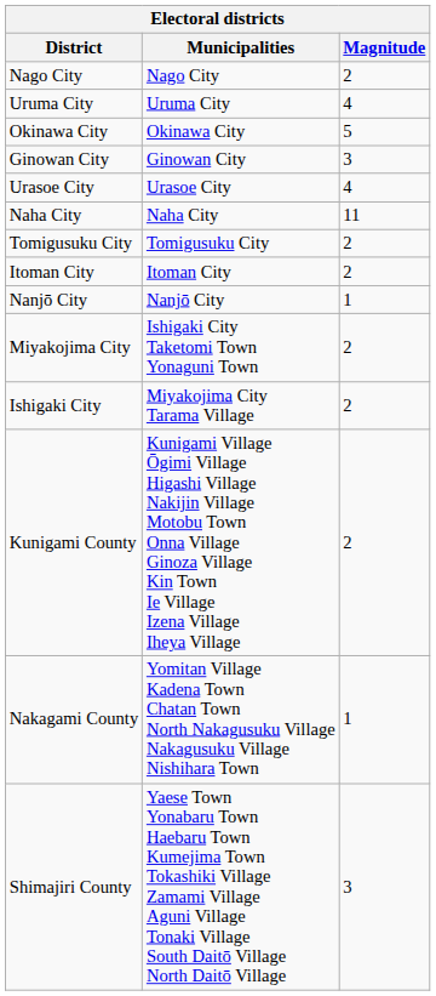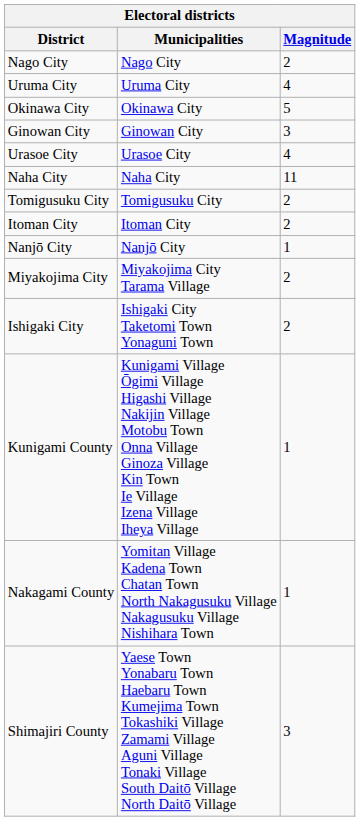Miyakojima City | Municipalities: Ishigaki City Taketomi Town Yonaguni Town -> Miyakojima City Tarama Village
Ishigaki City | Municipalities: Miyakojima City Tarama Village -> Ishigaki City Taketomi Town Yonaguni Town
Kunigami County | Magnitude: 2 -> 1
